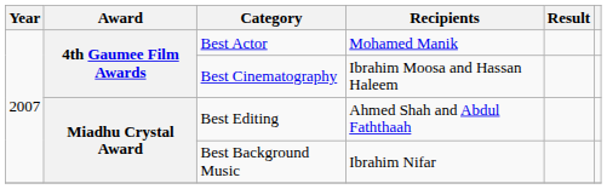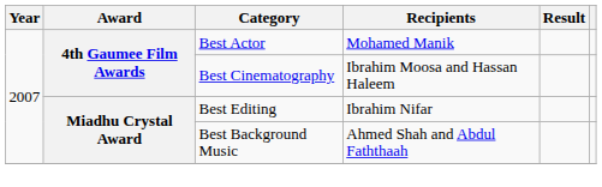Best Editing | Recipients: Ahmed Shah and Abdul Faththaah -> Ibrahim Nifar
Best Background Music | Recipients: Ibrahim Nifar -> Ahmed Shah and Abdul Faththaah
